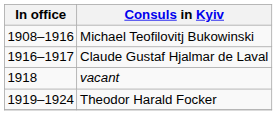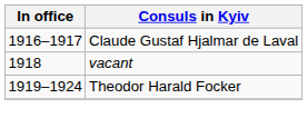- row: 1908–1916 | Michael Teofilovitj Bukowinski
